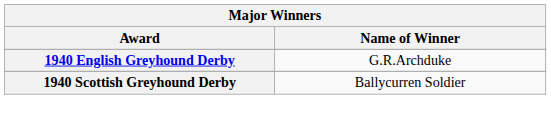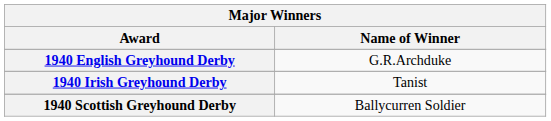+ row: 1940 Irish Greyhound Derby | Tanist
